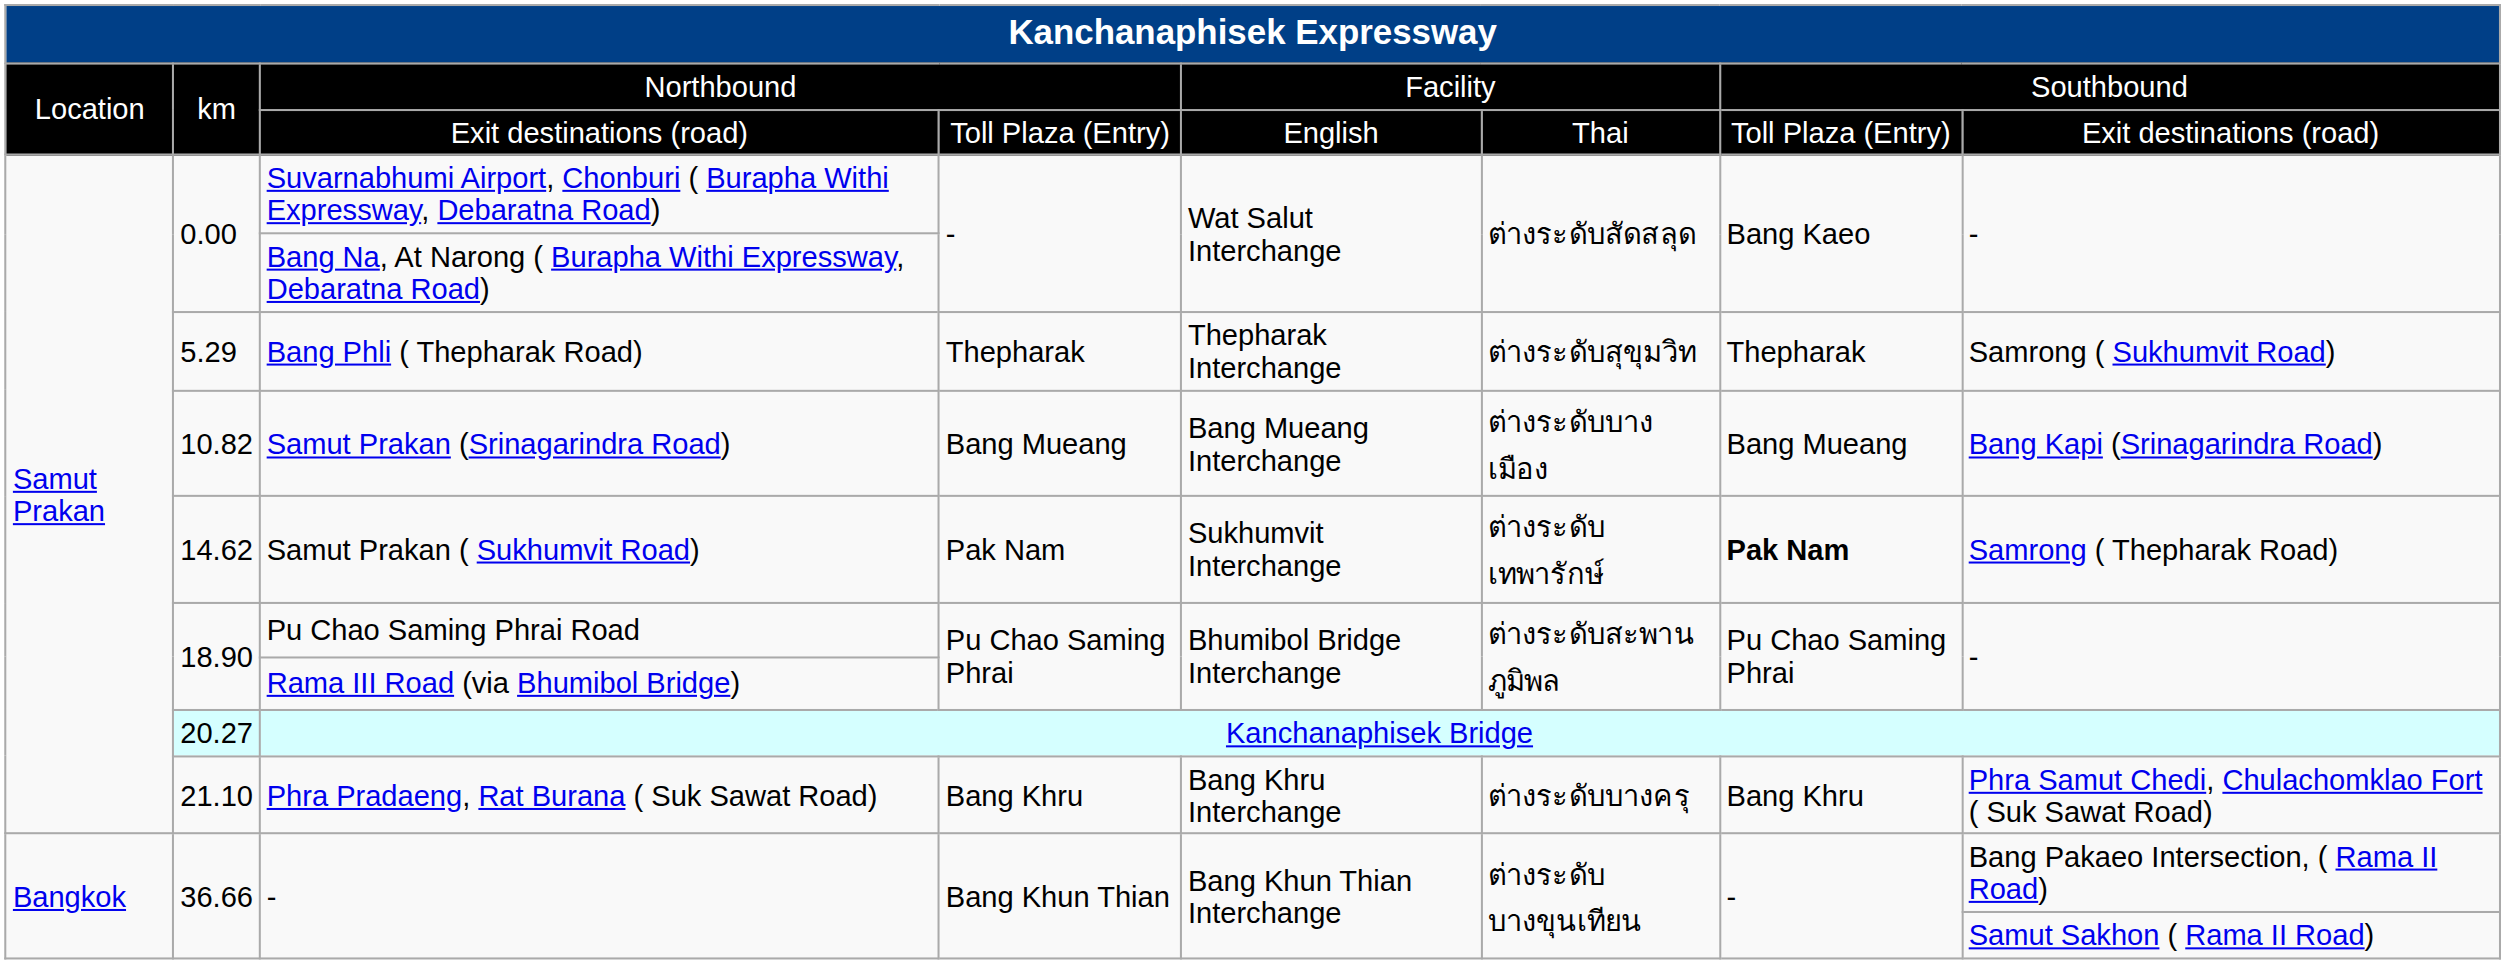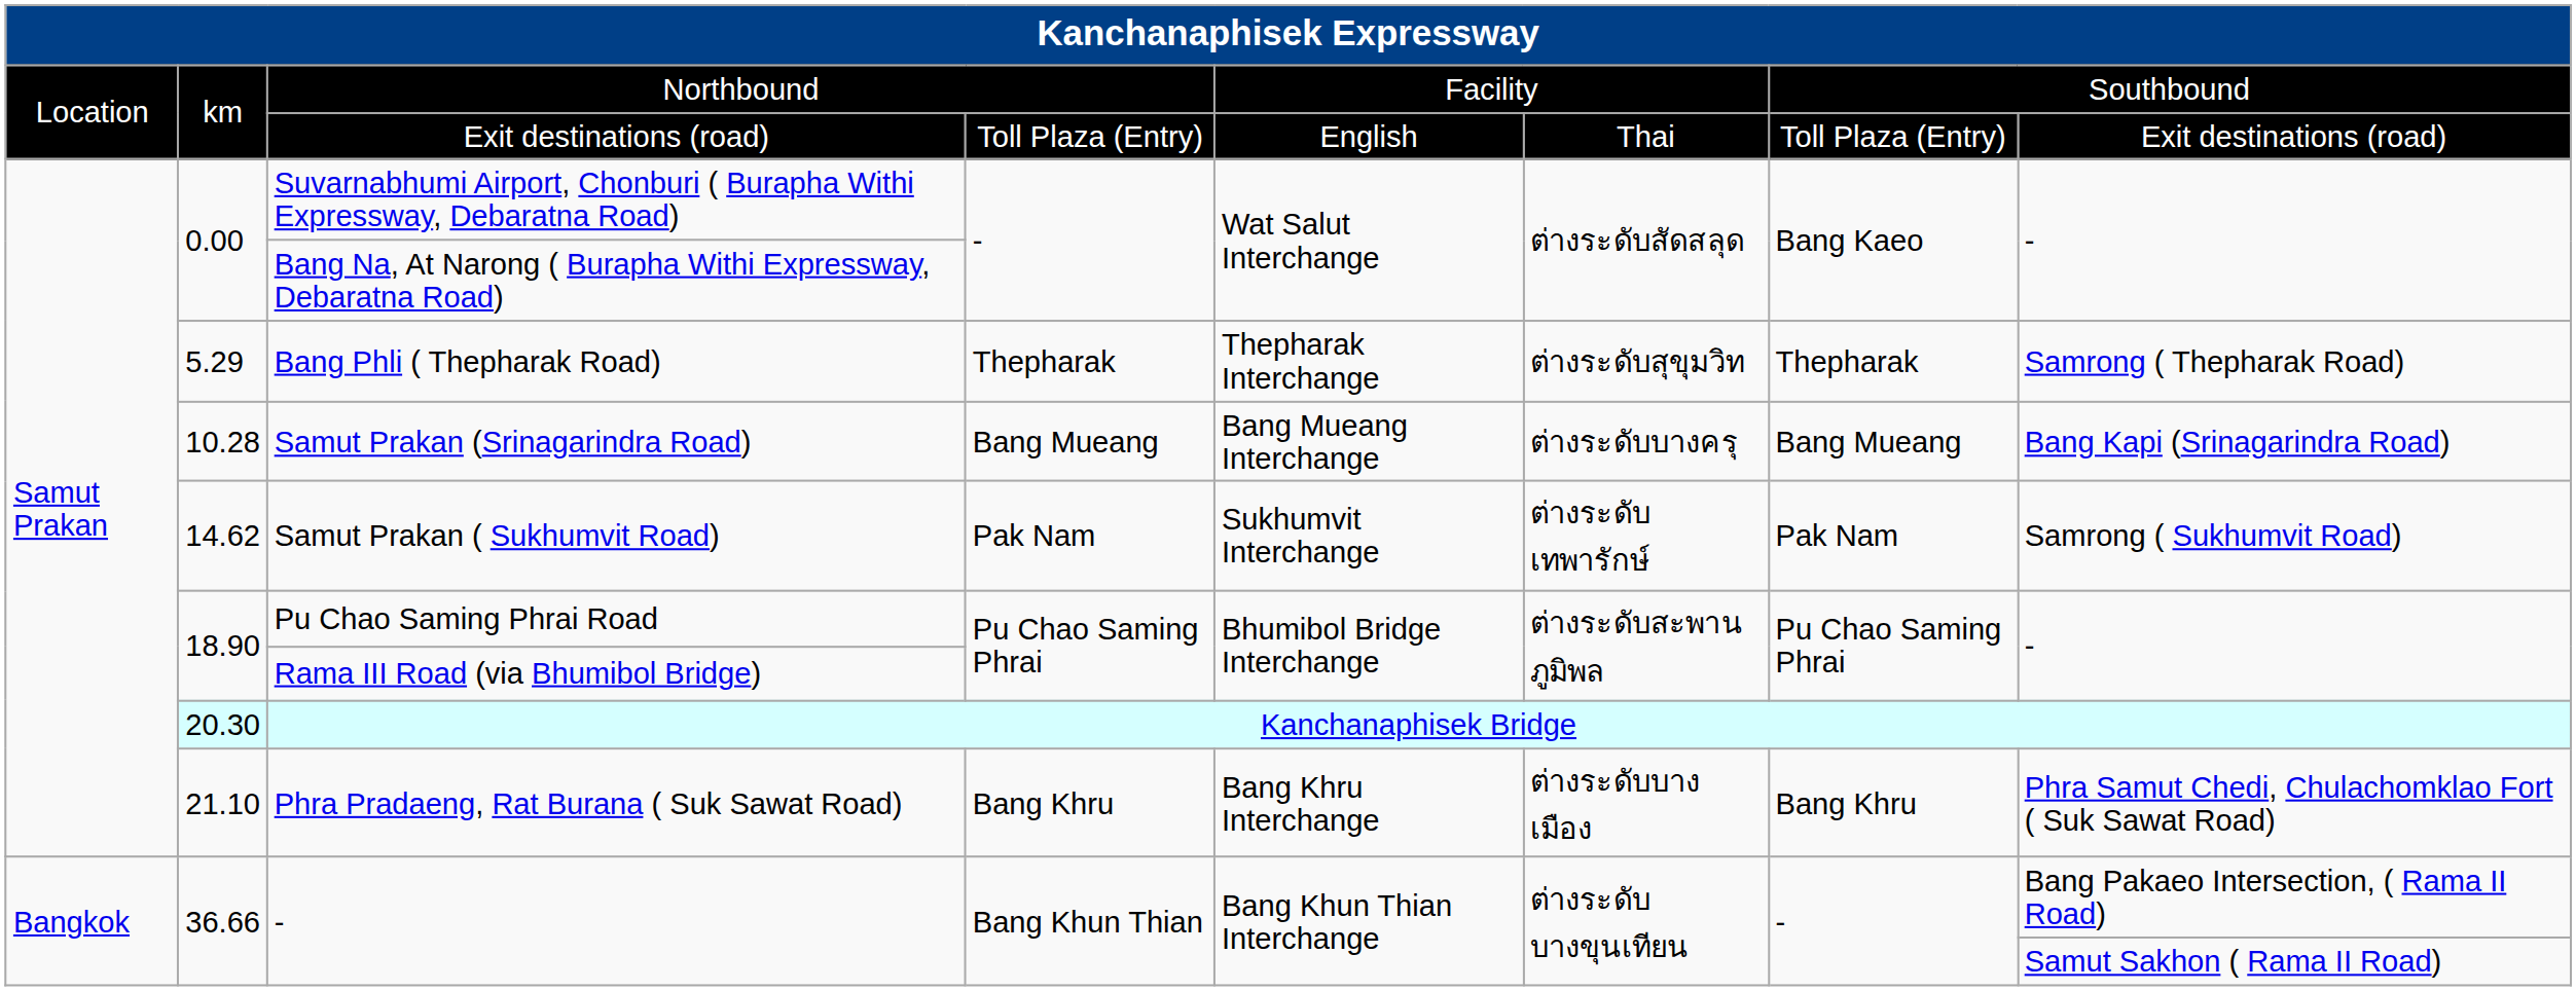Bang Phli ( Thepharak Road) | column 8: Samrong ( Sukhumvit Road) -> Samrong ( Thepharak Road)
Samut Prakan (Srinagarindra Road) | column 2: 10.82 -> 10.28
Samut Prakan (Srinagarindra Road) | column 6: ต่างระดับบางเมือง -> ต่างระดับบางครุ
Samut Prakan ( Sukhumvit Road) | column 7: bold -> normal
Samut Prakan ( Sukhumvit Road) | column 8: Samrong ( Thepharak Road) -> Samrong ( Sukhumvit Road)
Kanchanaphisek Bridge | column 2: 20.27 -> 20.30
Phra Pradaeng, Rat Burana ( Suk Sawat Road) | column 6: ต่างระดับบางครุ -> ต่างระดับบางเมือง
